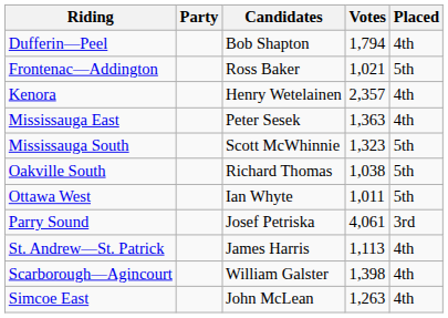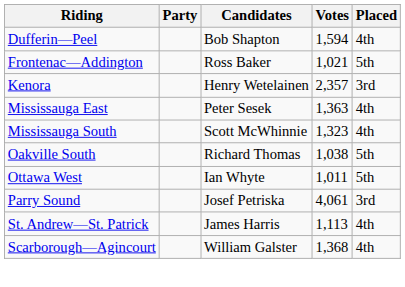Dufferin—Peel | Votes: 1,794 -> 1,594
Kenora | Placed: 4th -> 3rd
Mississauga South | Placed: 5th -> 4th
Scarborough—Agincourt | Votes: 1,398 -> 1,368
- row: Simcoe East | John McLean | 1,263 | 4th
